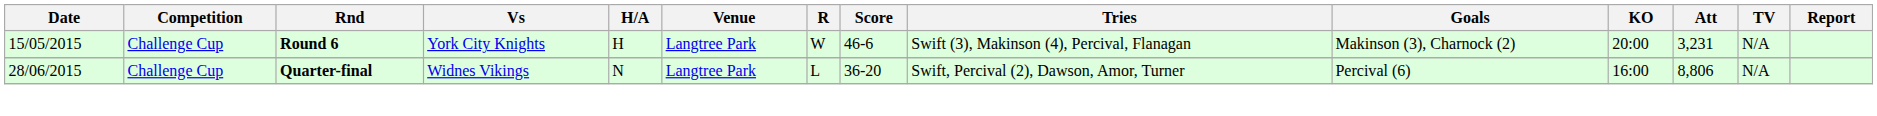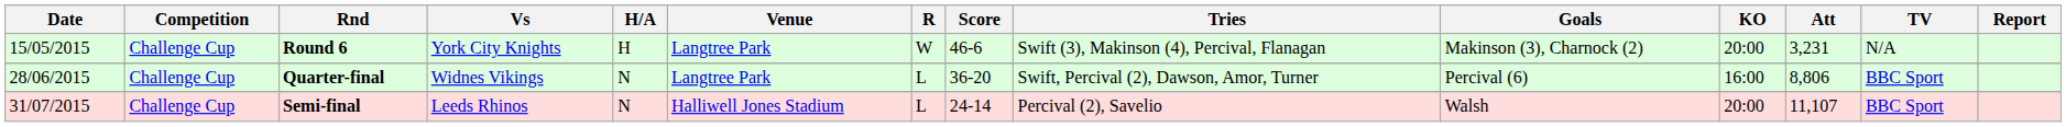Quarter-final | TV: N/A -> BBC Sport
+ row: 31/07/2015 | Challenge Cup | Semi-final | Leeds Rhinos | N | Halliwell Jones Stadium | L | 24-14 | Percival (2), Savelio | Walsh | 20:00 | 11,107 | BBC Sport
